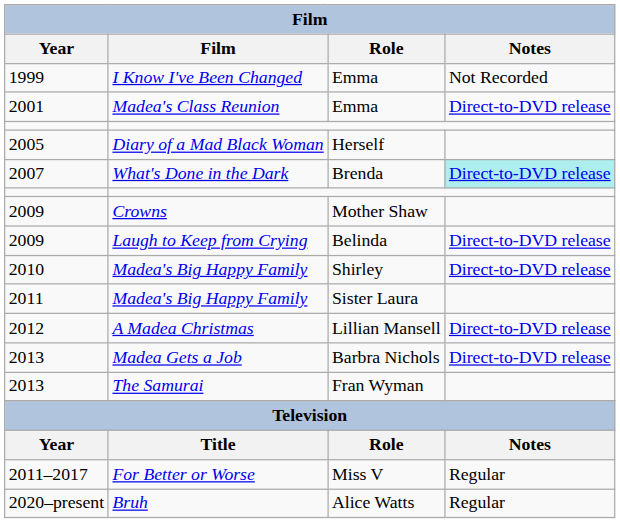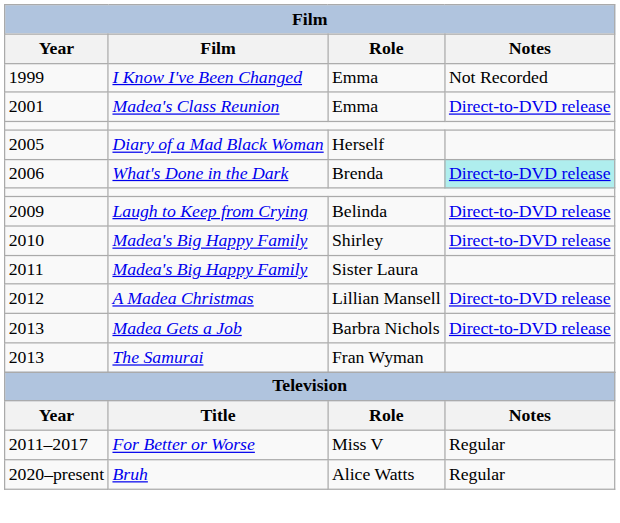What's Done in the Dark | Year: 2007 -> 2006
- row: 2009 | Crowns | Mother Shaw
